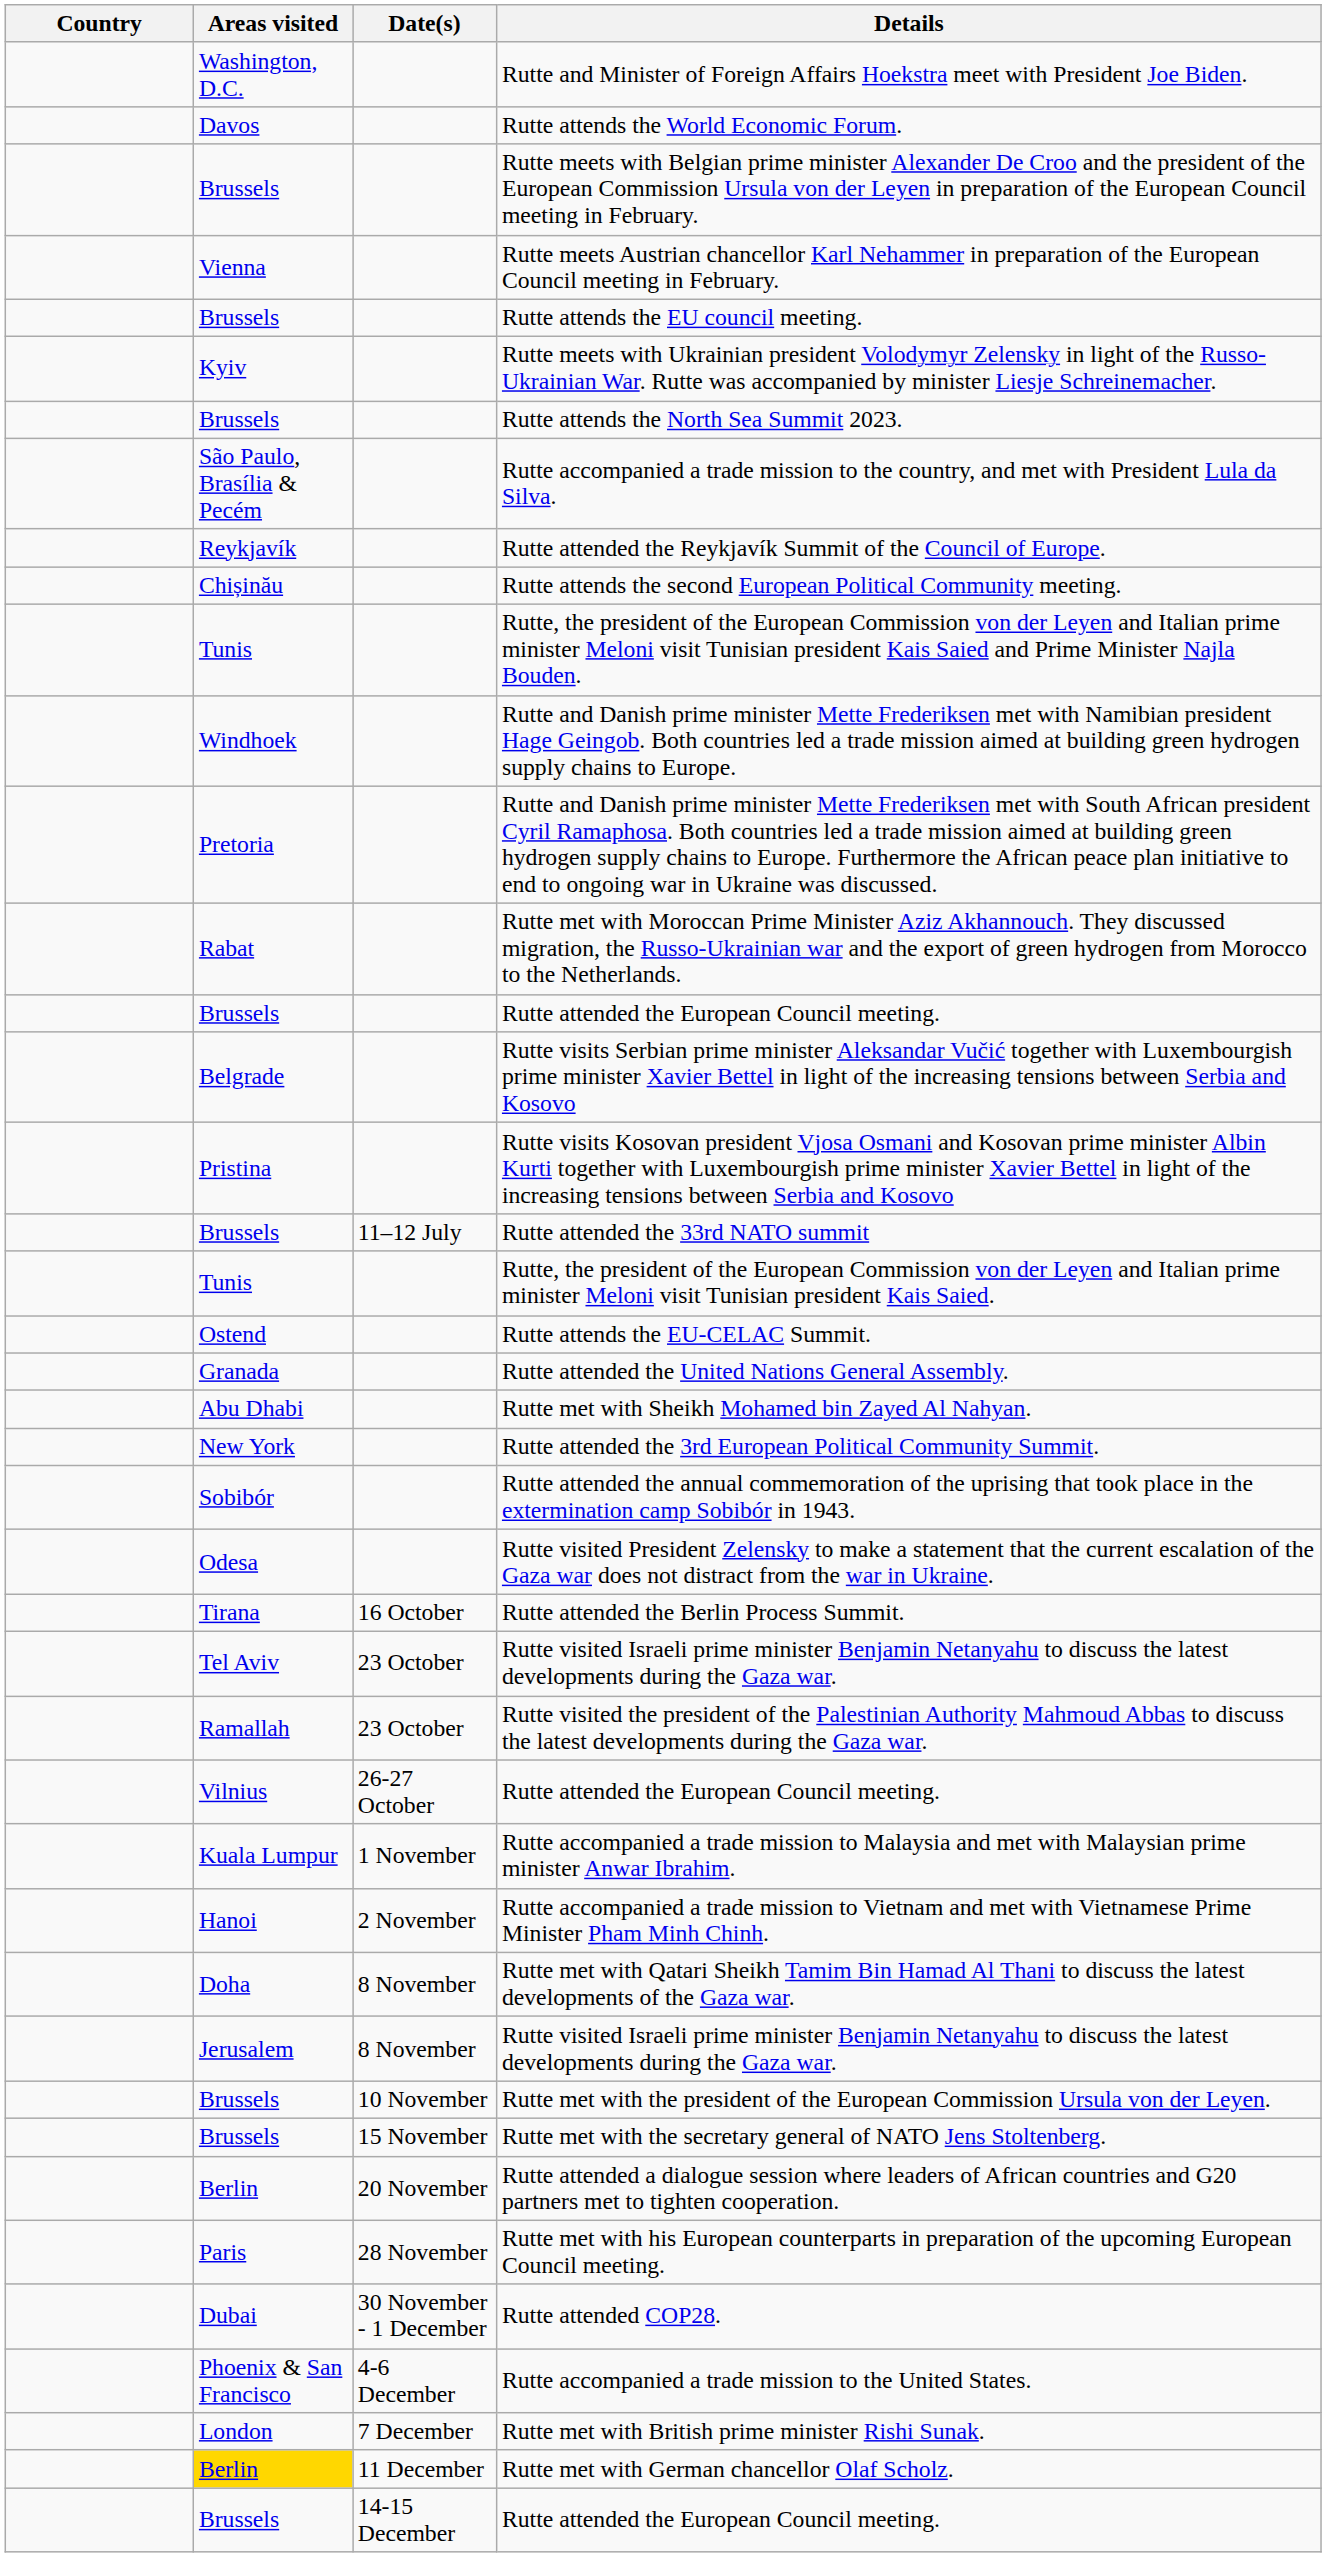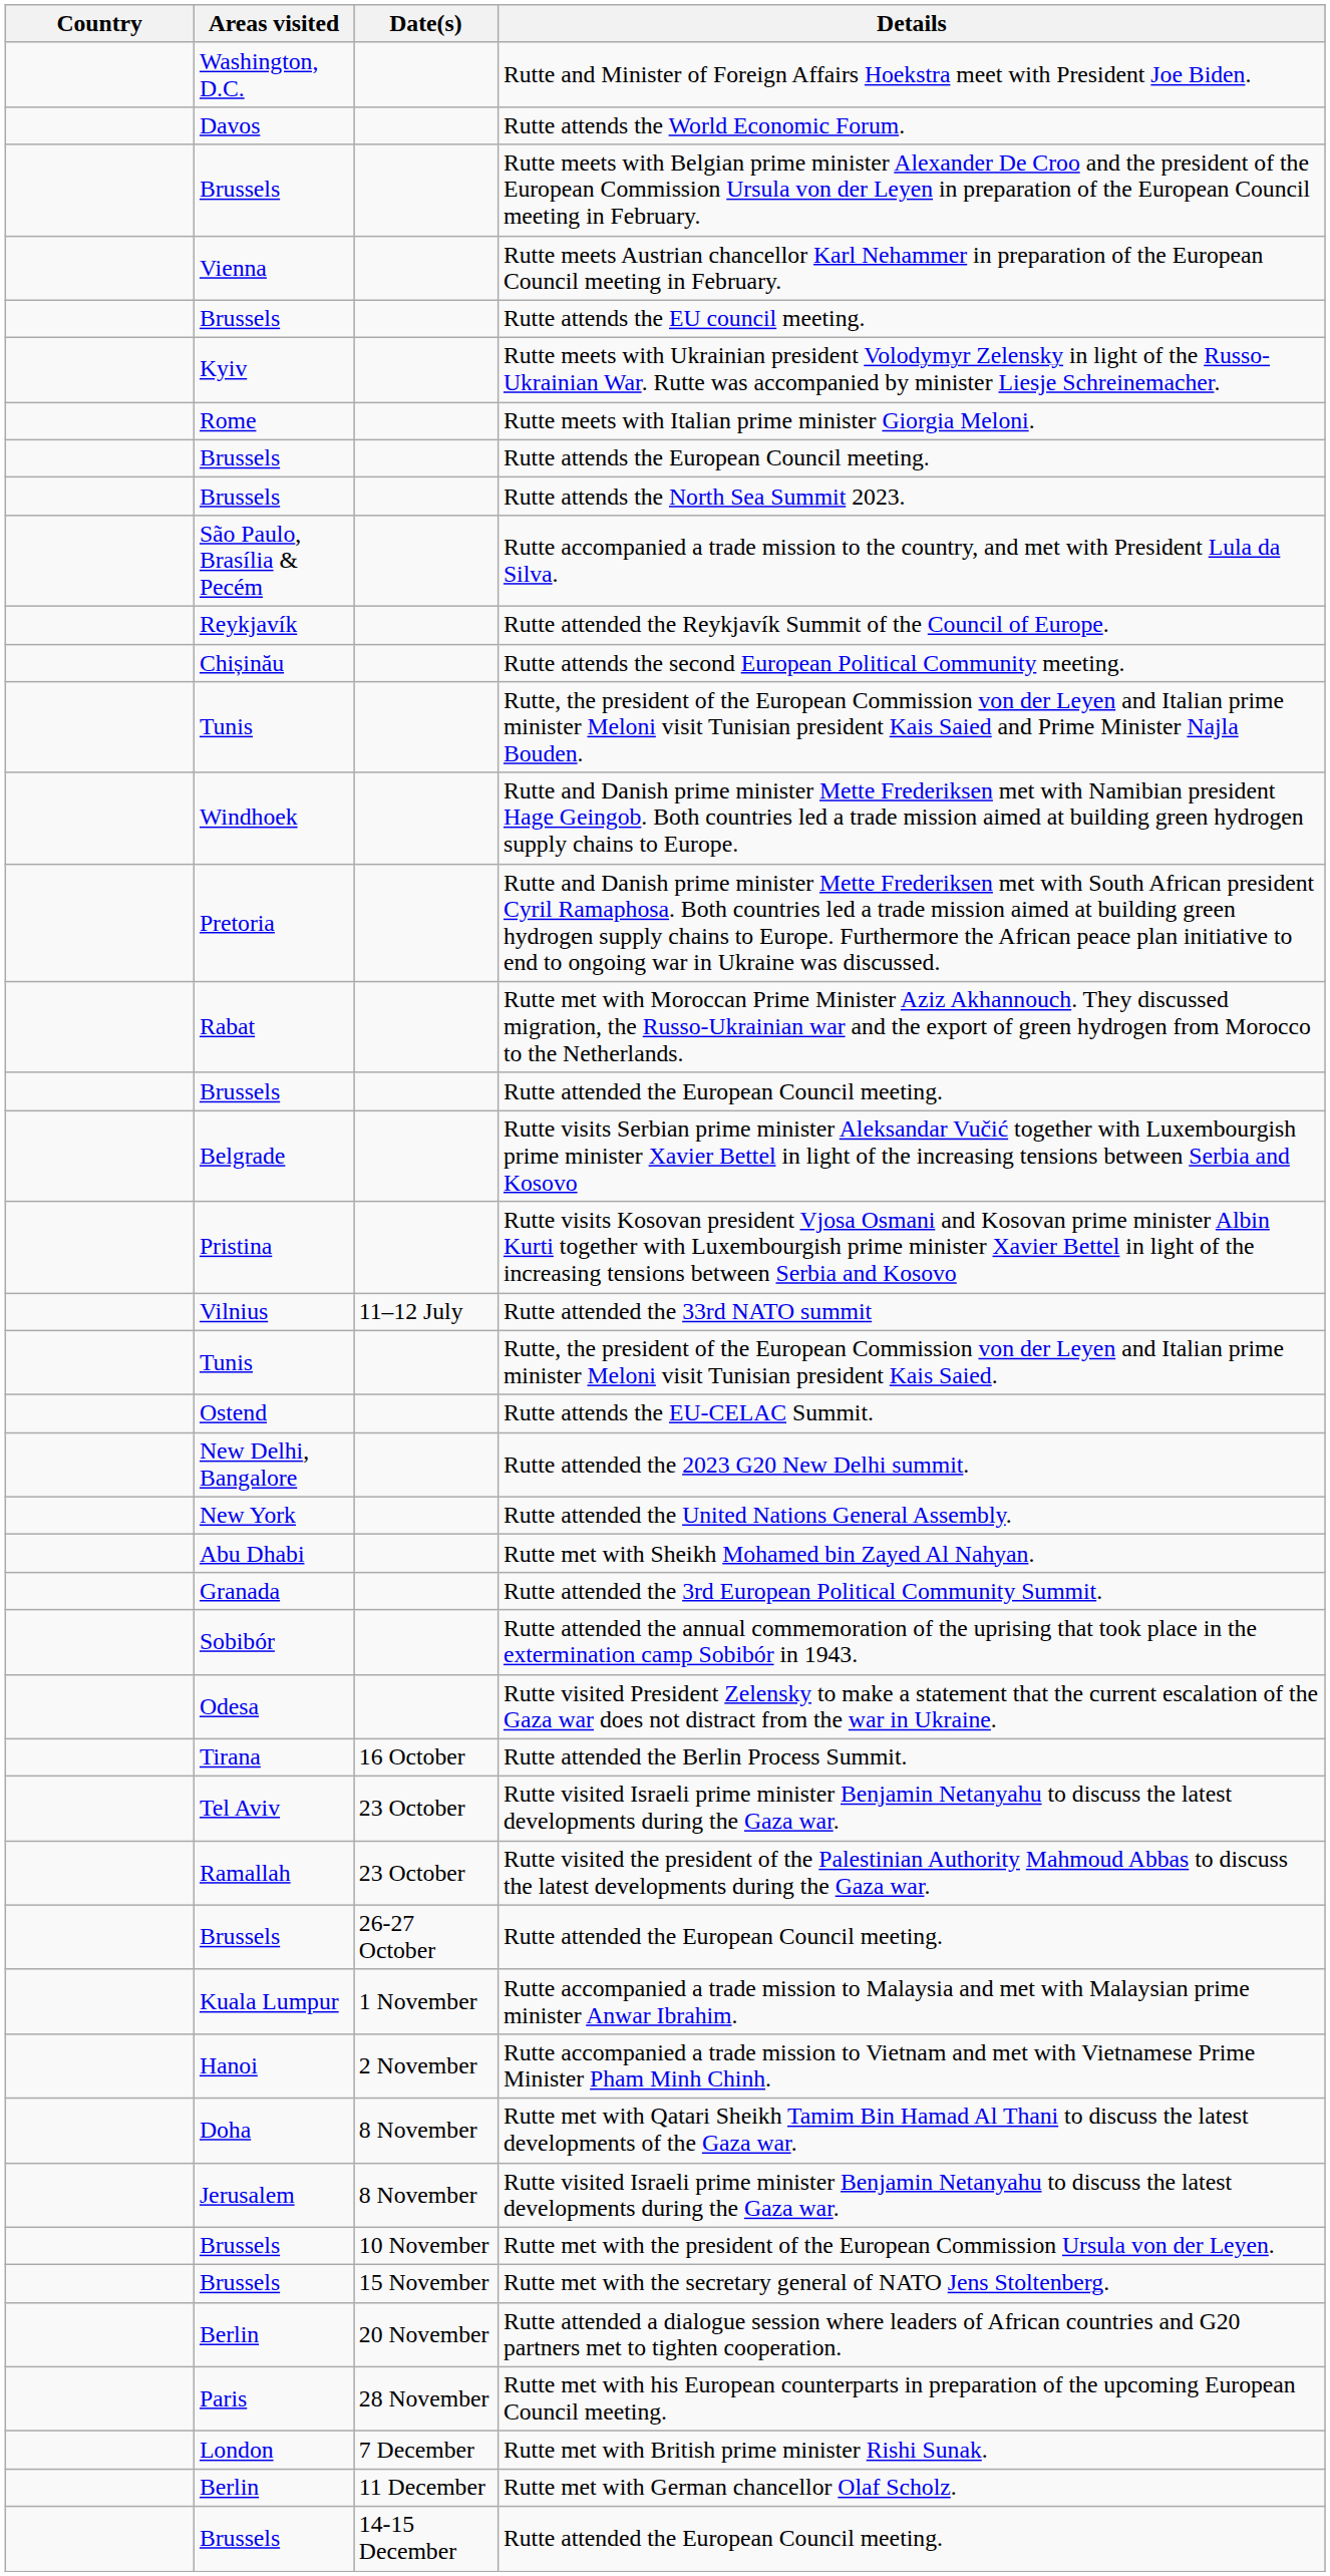+ row: Rome | Rutte meets with Italian prime minister Giorgia Meloni.
+ row: Brussels | Rutte attends the European Council meeting.
Rutte attended the 33rd NATO summit | Areas visited: Brussels -> Vilnius
+ row: New Delhi, Bangalore | Rutte attended the 2023 G20 New Delhi summit.
Rutte attended the United Nations General Assembly. | Areas visited: Granada -> New York
Rutte attended the 3rd European Political Community Summit. | Areas visited: New York -> Granada
26-27 October / Rutte attended the European Council meeting. | Areas visited: Vilnius -> Brussels
- row: Dubai | 30 November - 1 December | Rutte attended COP28.
- row: Phoenix & San Francisco | 4-6 December | Rutte accompanied a trade mission to the United States.
Rutte met with German chancellor Olaf Scholz. | Areas visited: gold background -> no background
